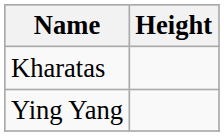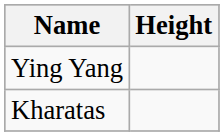rows swapped: Ying Yang <-> Kharatas
